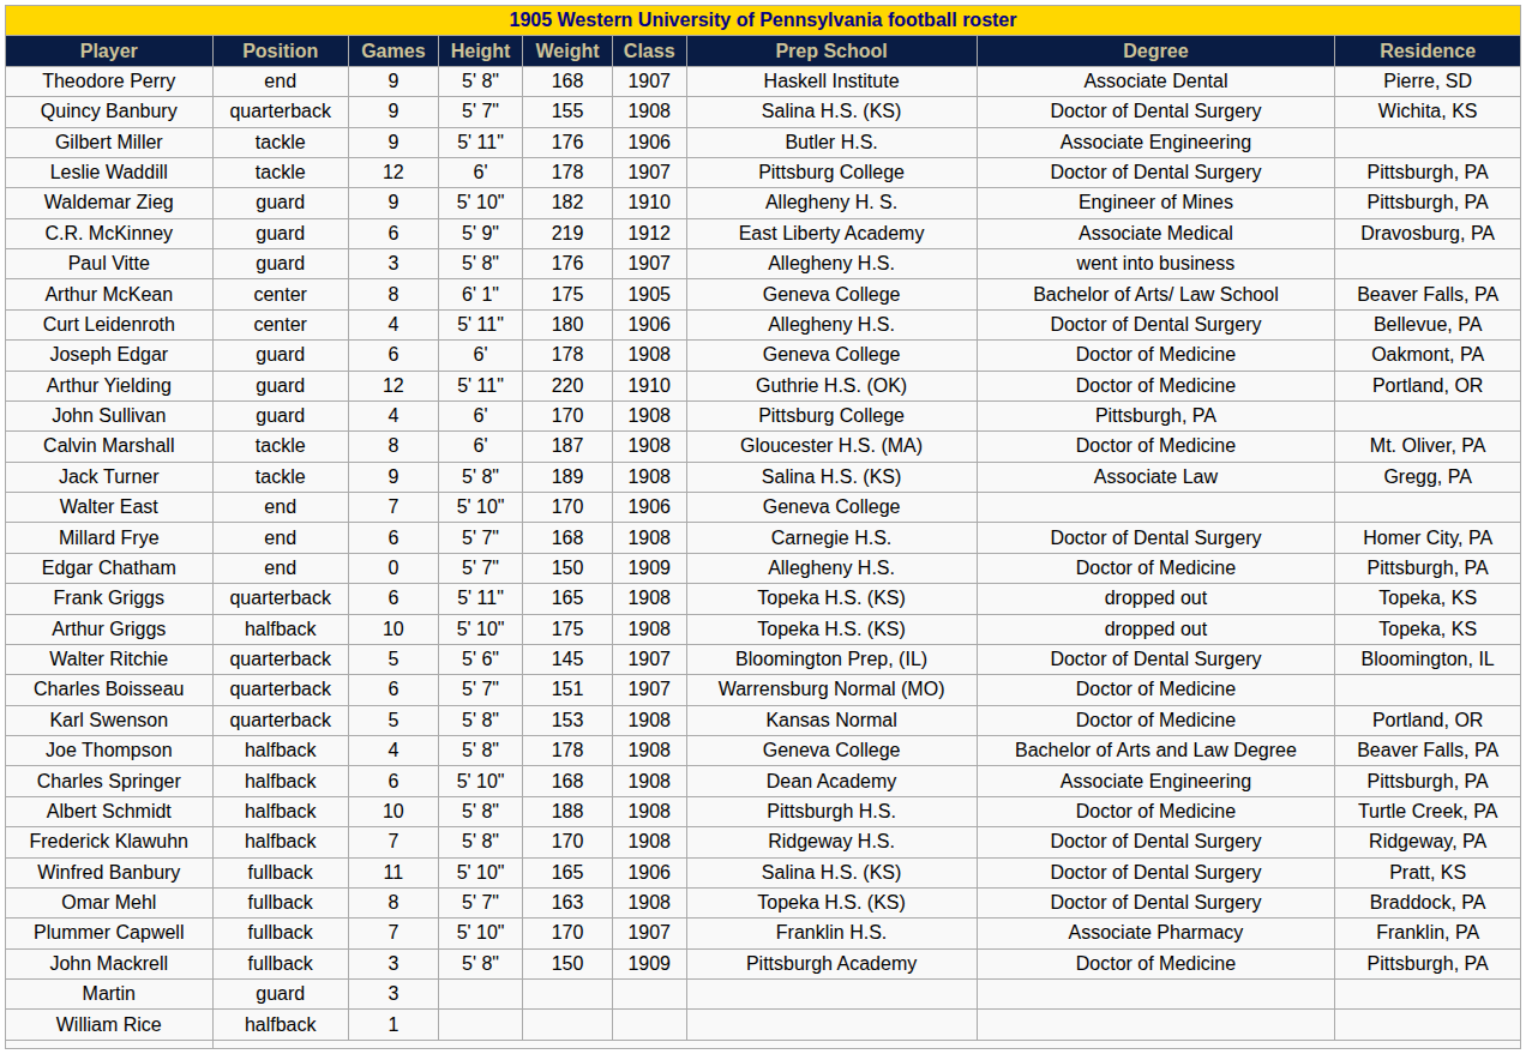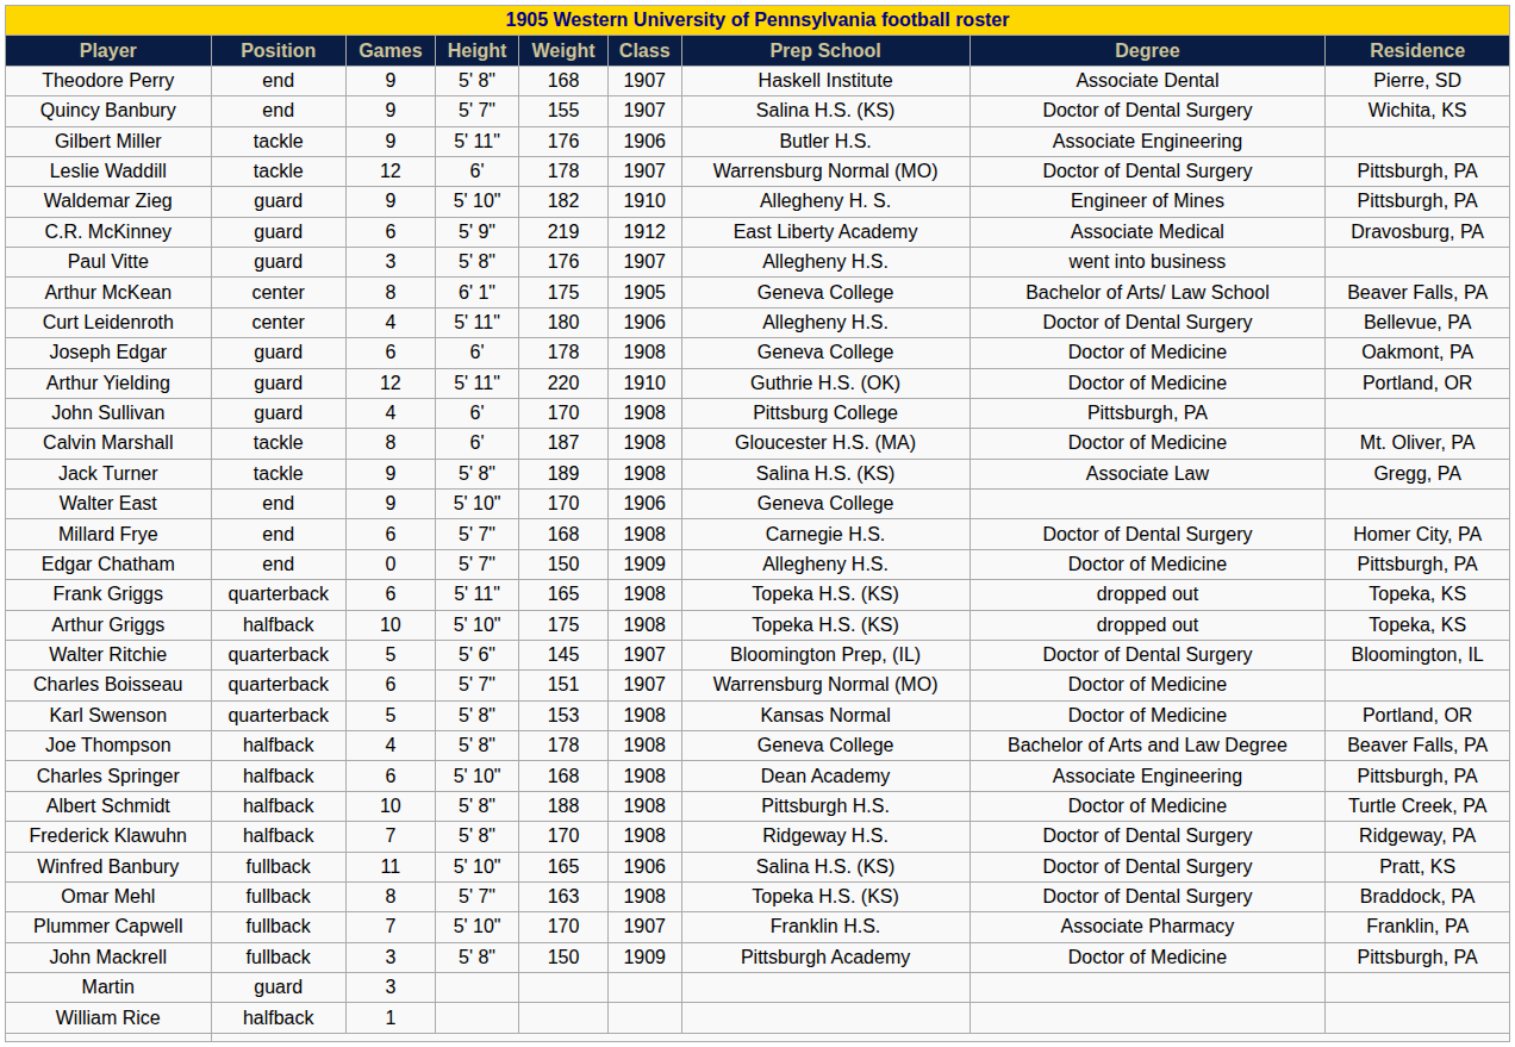Quincy Banbury | Position: quarterback -> end
Quincy Banbury | Class: 1908 -> 1907
Leslie Waddill | Prep School: Pittsburg College -> Warrensburg Normal (MO)
Walter East | Games: 7 -> 9
